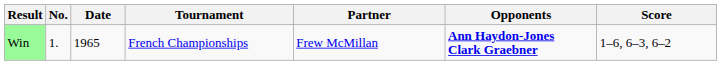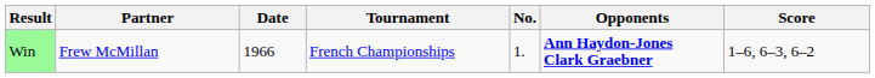columns swapped: No. <-> Partner
Win | Date: 1965 -> 1966
